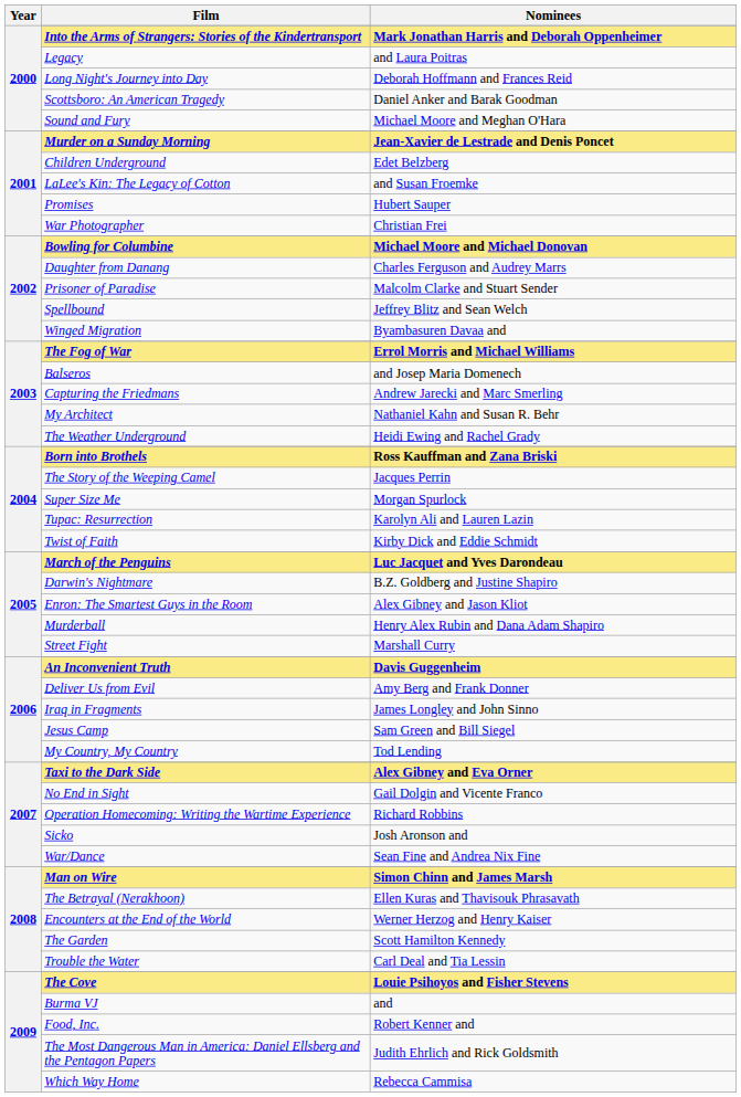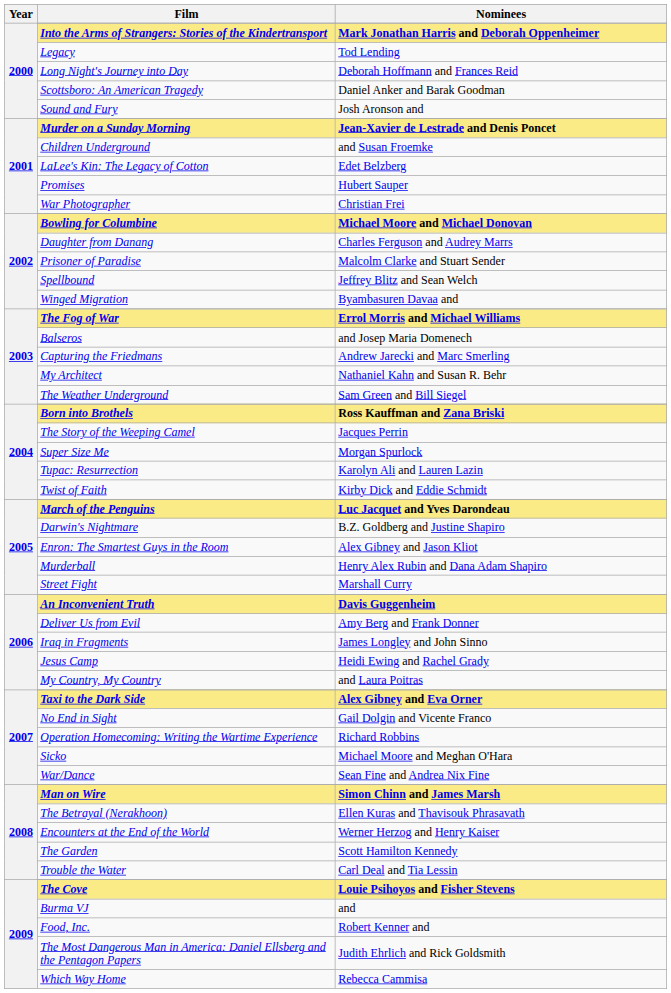Legacy | Nominees: and Laura Poitras -> Tod Lending
Sound and Fury | Nominees: Michael Moore and Meghan O'Hara -> Josh Aronson and
Children Underground | Nominees: Edet Belzberg -> and Susan Froemke
LaLee's Kin: The Legacy of Cotton | Nominees: and Susan Froemke -> Edet Belzberg
The Weather Underground | Nominees: Heidi Ewing and Rachel Grady -> Sam Green and Bill Siegel
Jesus Camp | Nominees: Sam Green and Bill Siegel -> Heidi Ewing and Rachel Grady
My Country, My Country | Nominees: Tod Lending -> and Laura Poitras
Sicko | Nominees: Josh Aronson and -> Michael Moore and Meghan O'Hara
